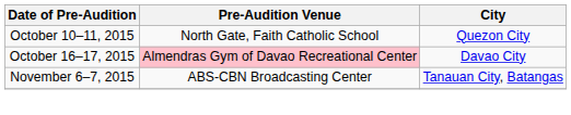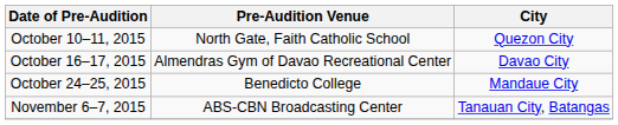October 16–17, 2015 | Pre-Audition Venue: pink background -> no background
+ row: October 24–25, 2015 | Benedicto College | Mandaue City
